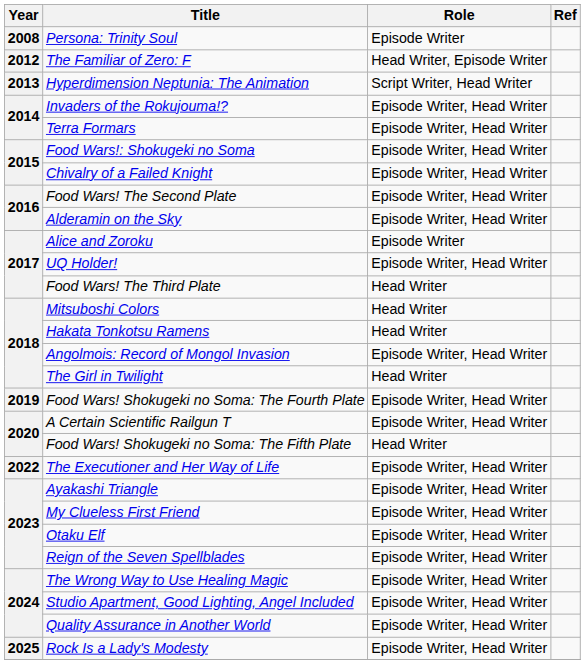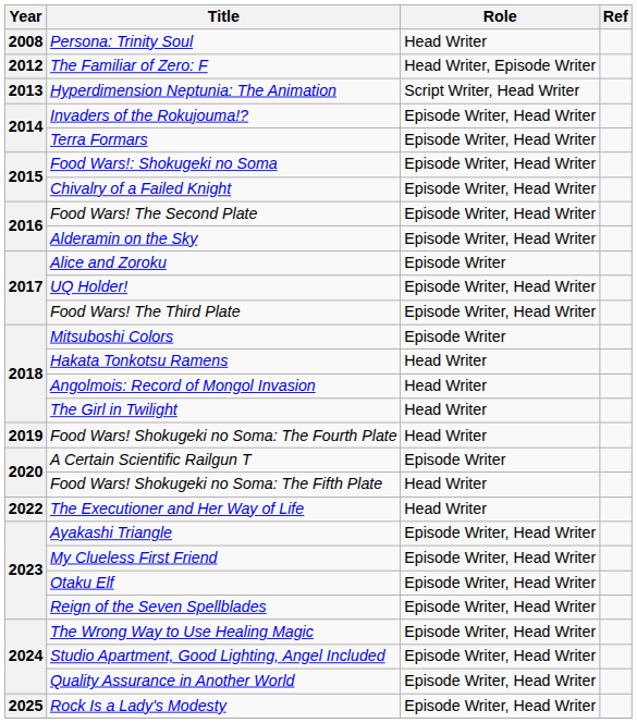Persona: Trinity Soul | Role: Episode Writer -> Head Writer
Food Wars! The Third Plate | Role: Head Writer -> Episode Writer, Head Writer
Mitsuboshi Colors | Role: Head Writer -> Episode Writer
Angolmois: Record of Mongol Invasion | Role: Episode Writer, Head Writer -> Head Writer
Food Wars! Shokugeki no Soma: The Fourth Plate | Role: Episode Writer, Head Writer -> Head Writer
A Certain Scientific Railgun T | Role: Episode Writer, Head Writer -> Episode Writer
The Executioner and Her Way of Life | Role: Episode Writer, Head Writer -> Head Writer
